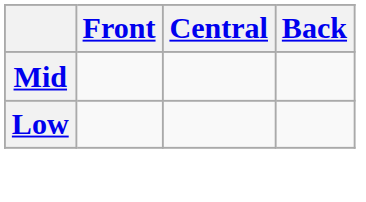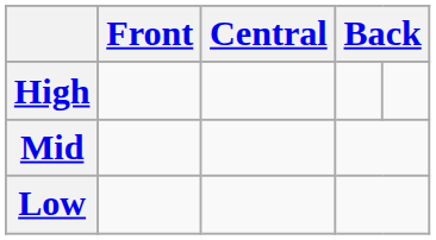+ row: High
